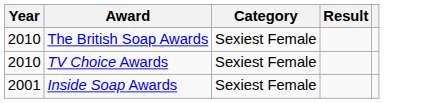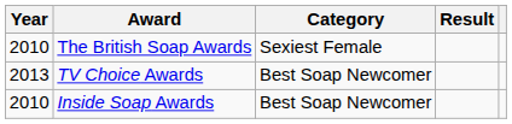TV Choice Awards | Year: 2010 -> 2013
TV Choice Awards | Category: Sexiest Female -> Best Soap Newcomer
Inside Soap Awards | Year: 2001 -> 2010
Inside Soap Awards | Category: Sexiest Female -> Best Soap Newcomer
